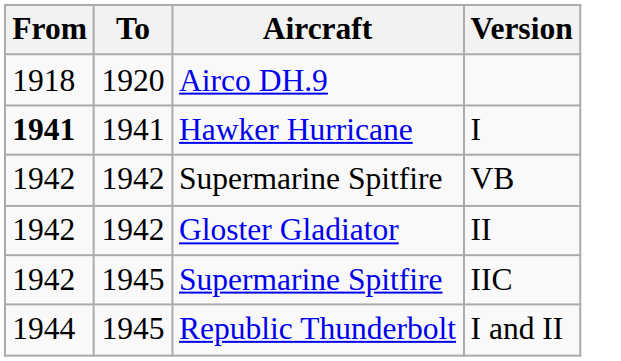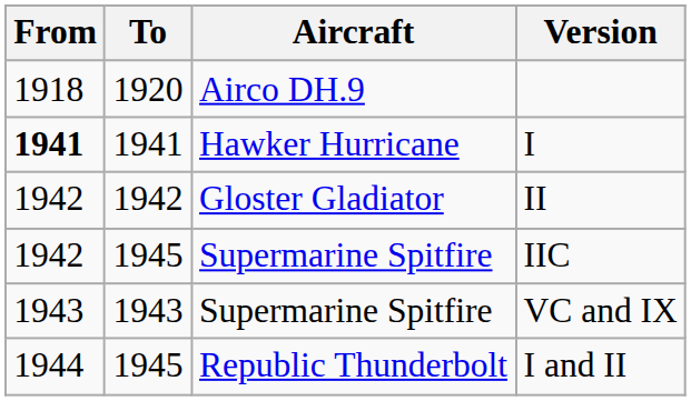- row: 1942 | 1942 | Supermarine Spitfire | VB
+ row: 1943 | 1943 | Supermarine Spitfire | VC and IX
